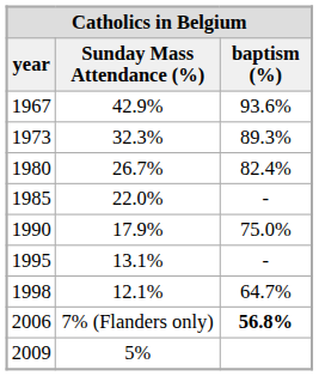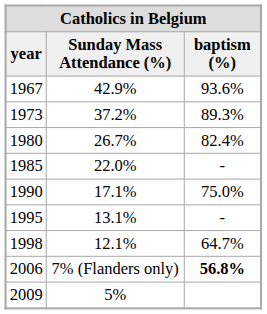1973 | column 2: 32.3% -> 37.2%
1990 | column 2: 17.9% -> 17.1%
